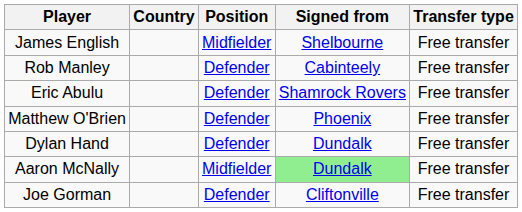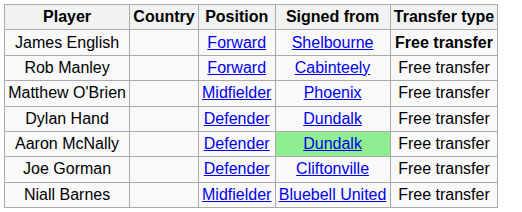James English | Position: Midfielder -> Forward
James English | Transfer type: normal -> bold
Rob Manley | Position: Defender -> Forward
- row: Eric Abulu | Defender | Shamrock Rovers | Free transfer
Matthew O'Brien | Position: Defender -> Midfielder
Aaron McNally | Position: Midfielder -> Defender
+ row: Niall Barnes | Midfielder | Bluebell United | Free transfer
